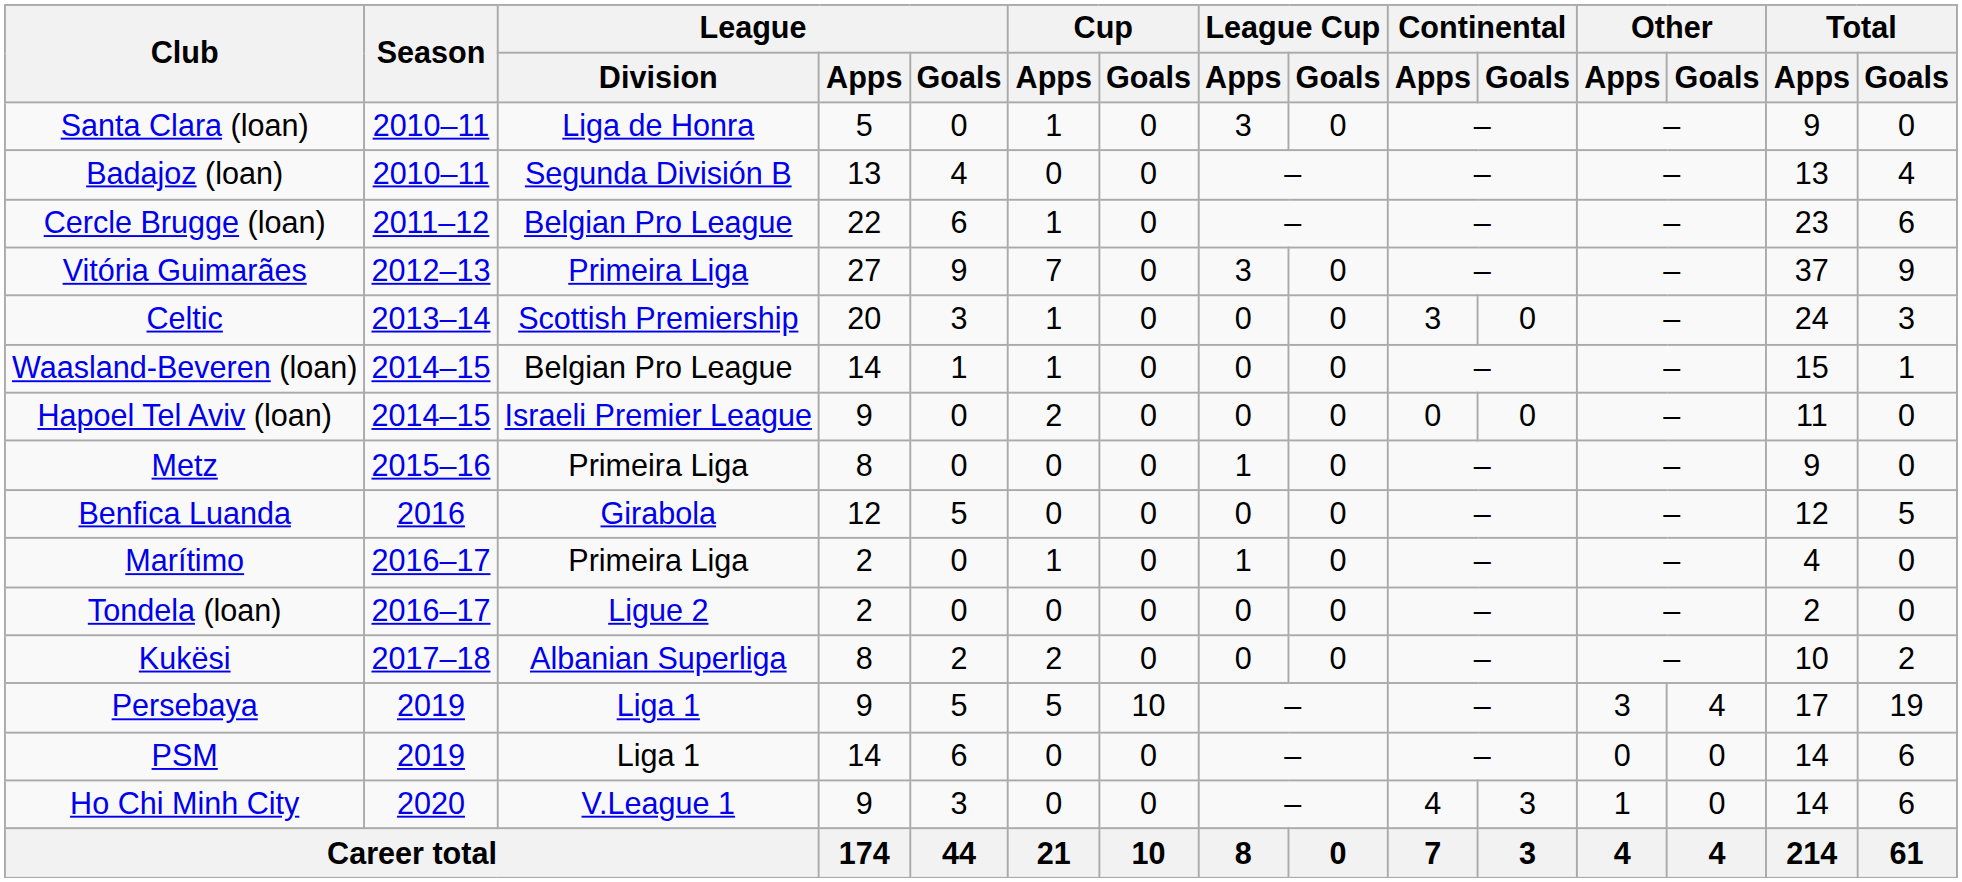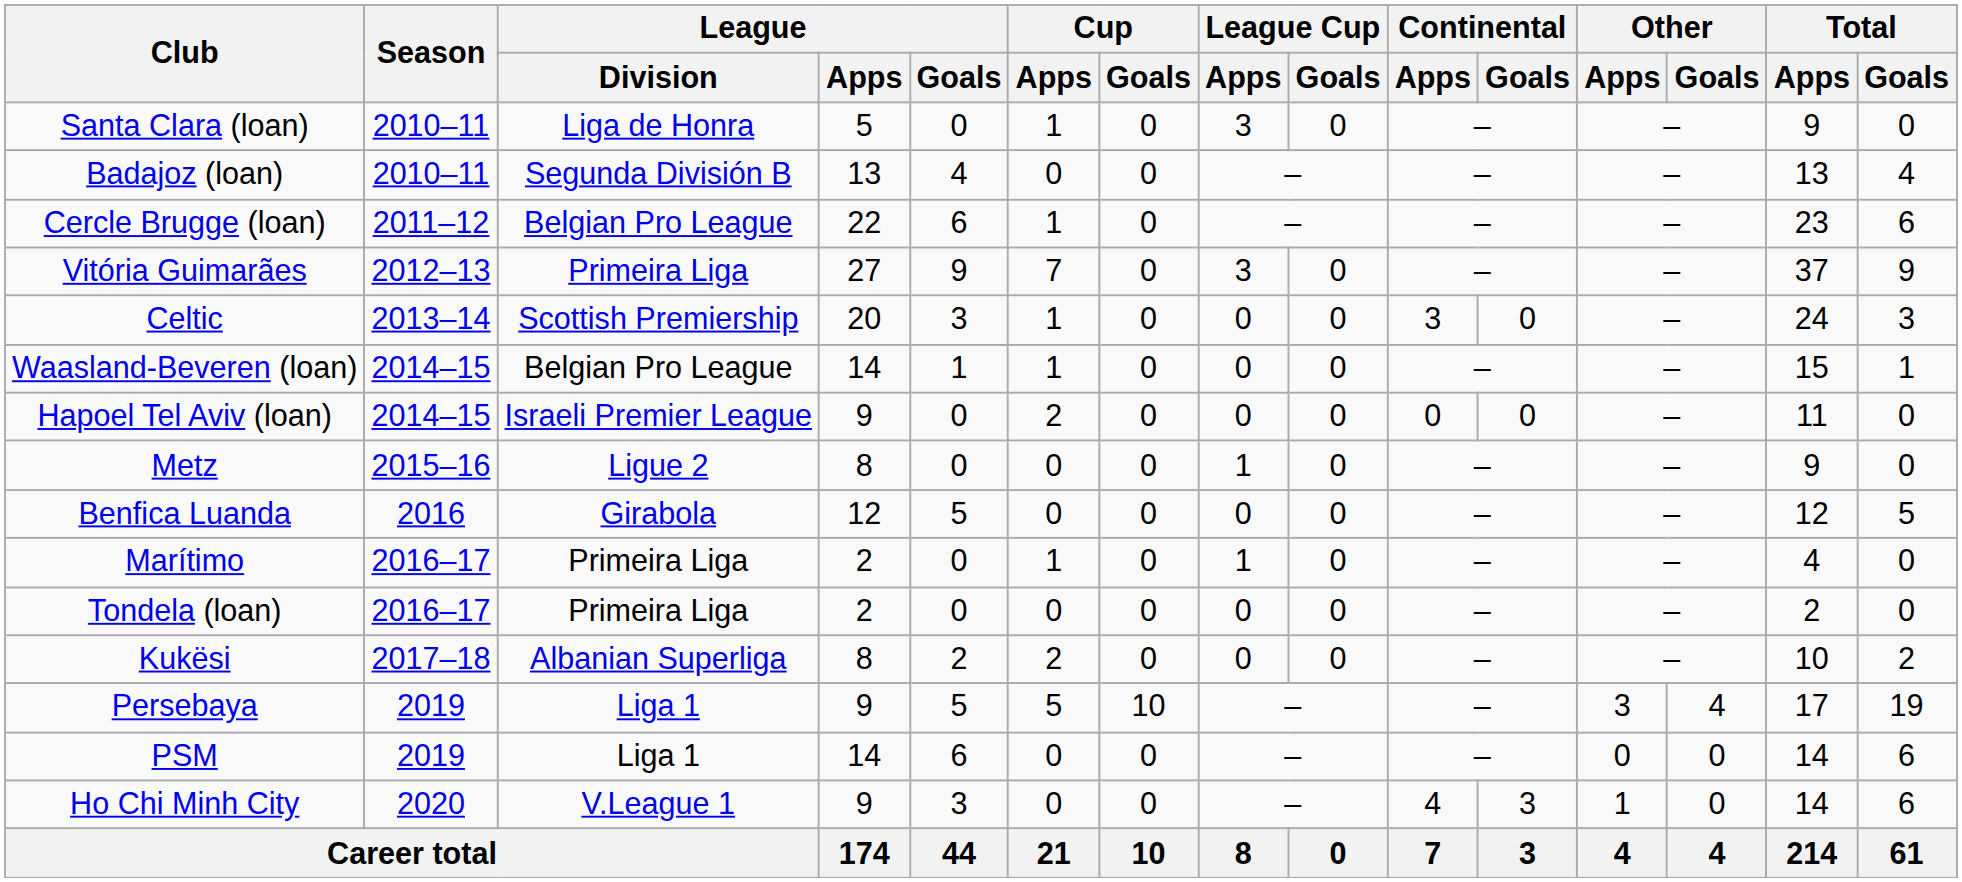Metz | League / Division: Primeira Liga -> Ligue 2
Tondela (loan) | League / Division: Ligue 2 -> Primeira Liga
